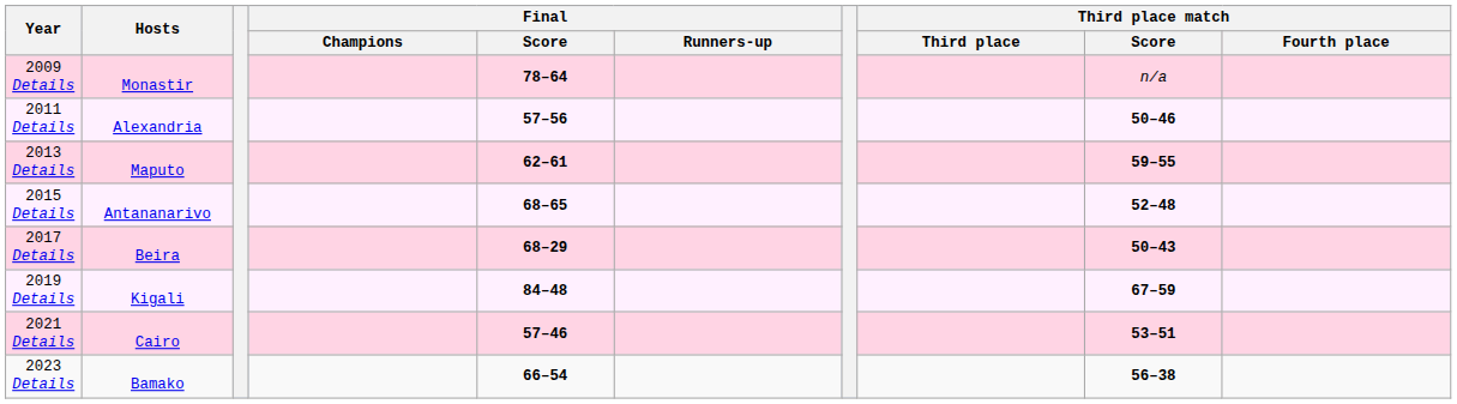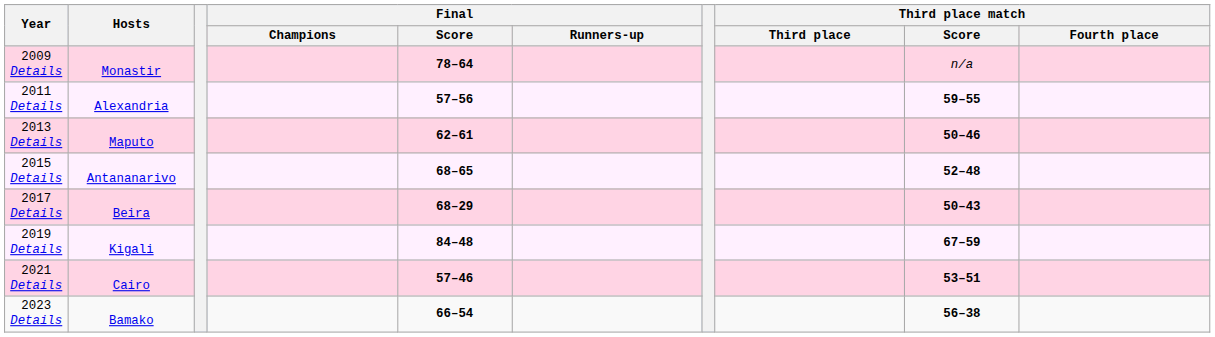2011 Details | Third place match / Score: 50–46 -> 59–55
2013 Details | Third place match / Score: 59–55 -> 50–46
